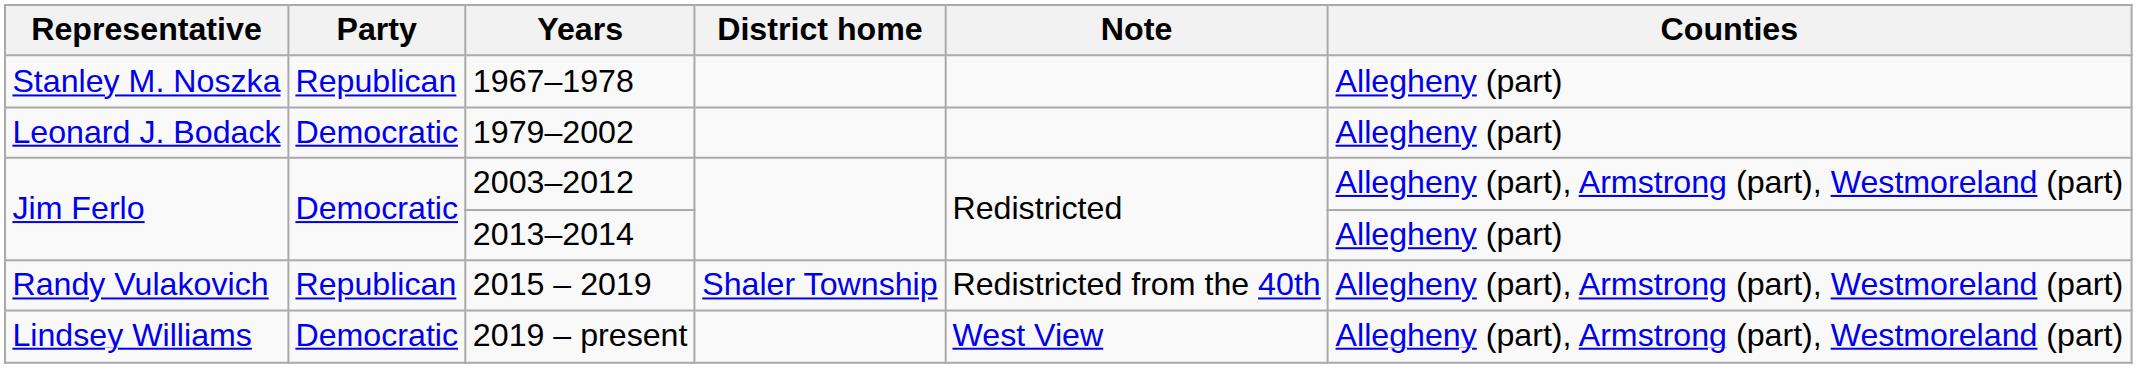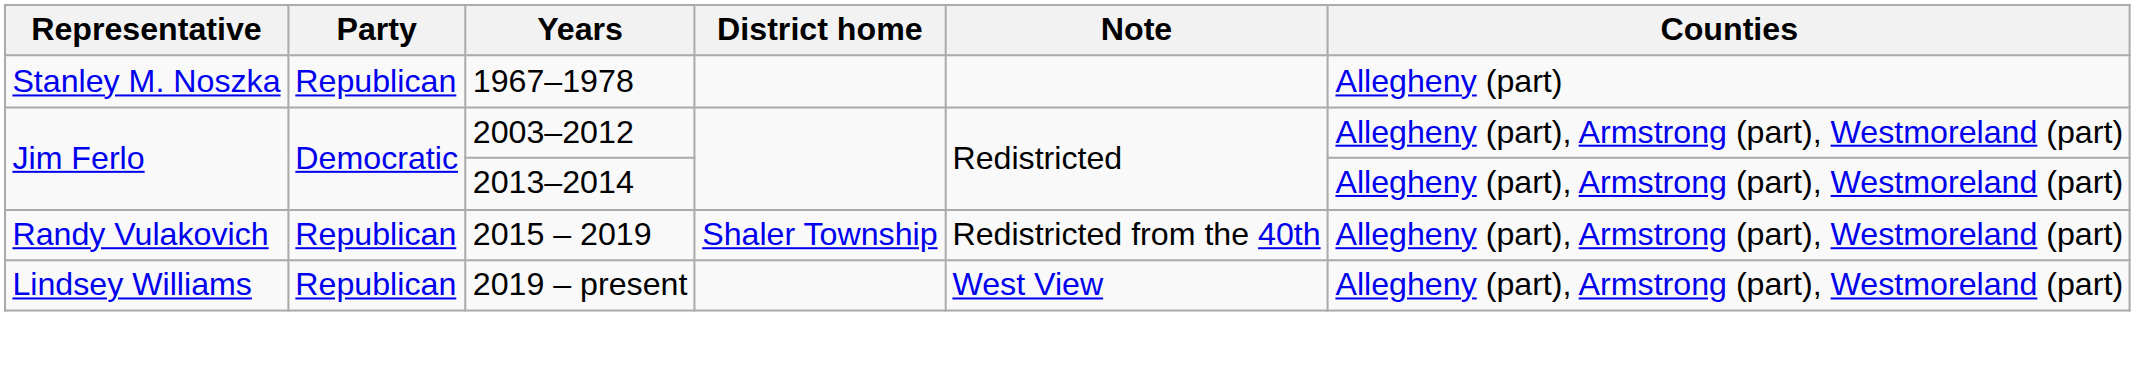- row: Leonard J. Bodack | Democratic | 1979–2002 | Allegheny (part)
2013–2014 | Counties: Allegheny (part) -> Allegheny (part), Armstrong (part), Westmoreland (part)
2019 – present | Party: Democratic -> Republican
